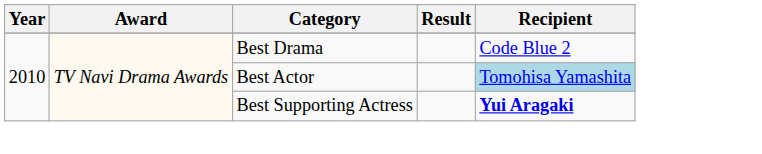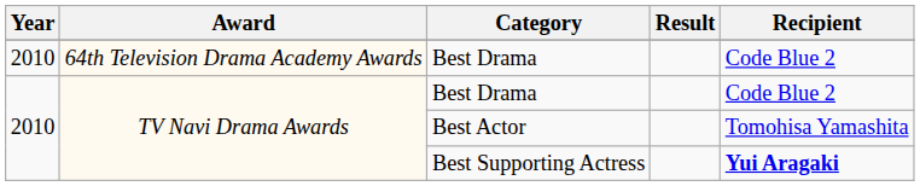+ row: 2010 | 64th Television Drama Academy Awards | Best Drama | Code Blue 2
Best Actor | Recipient: lightblue background -> no background
